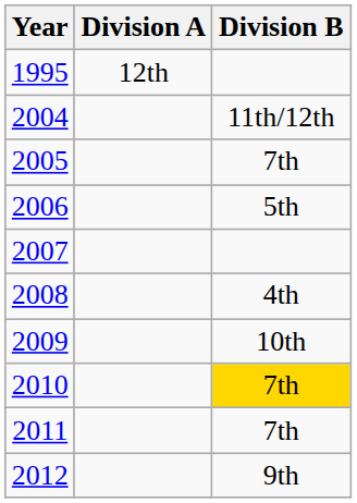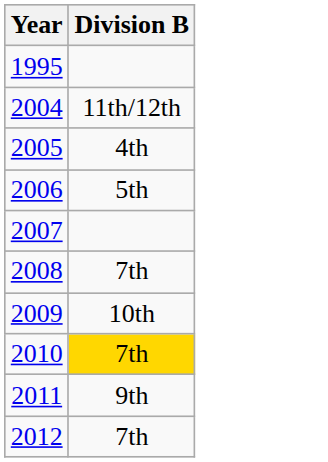- column: Division A | 12th
2005 | Division B: 7th -> 4th
2008 | Division B: 4th -> 7th
2011 | Division B: 7th -> 9th
2012 | Division B: 9th -> 7th
